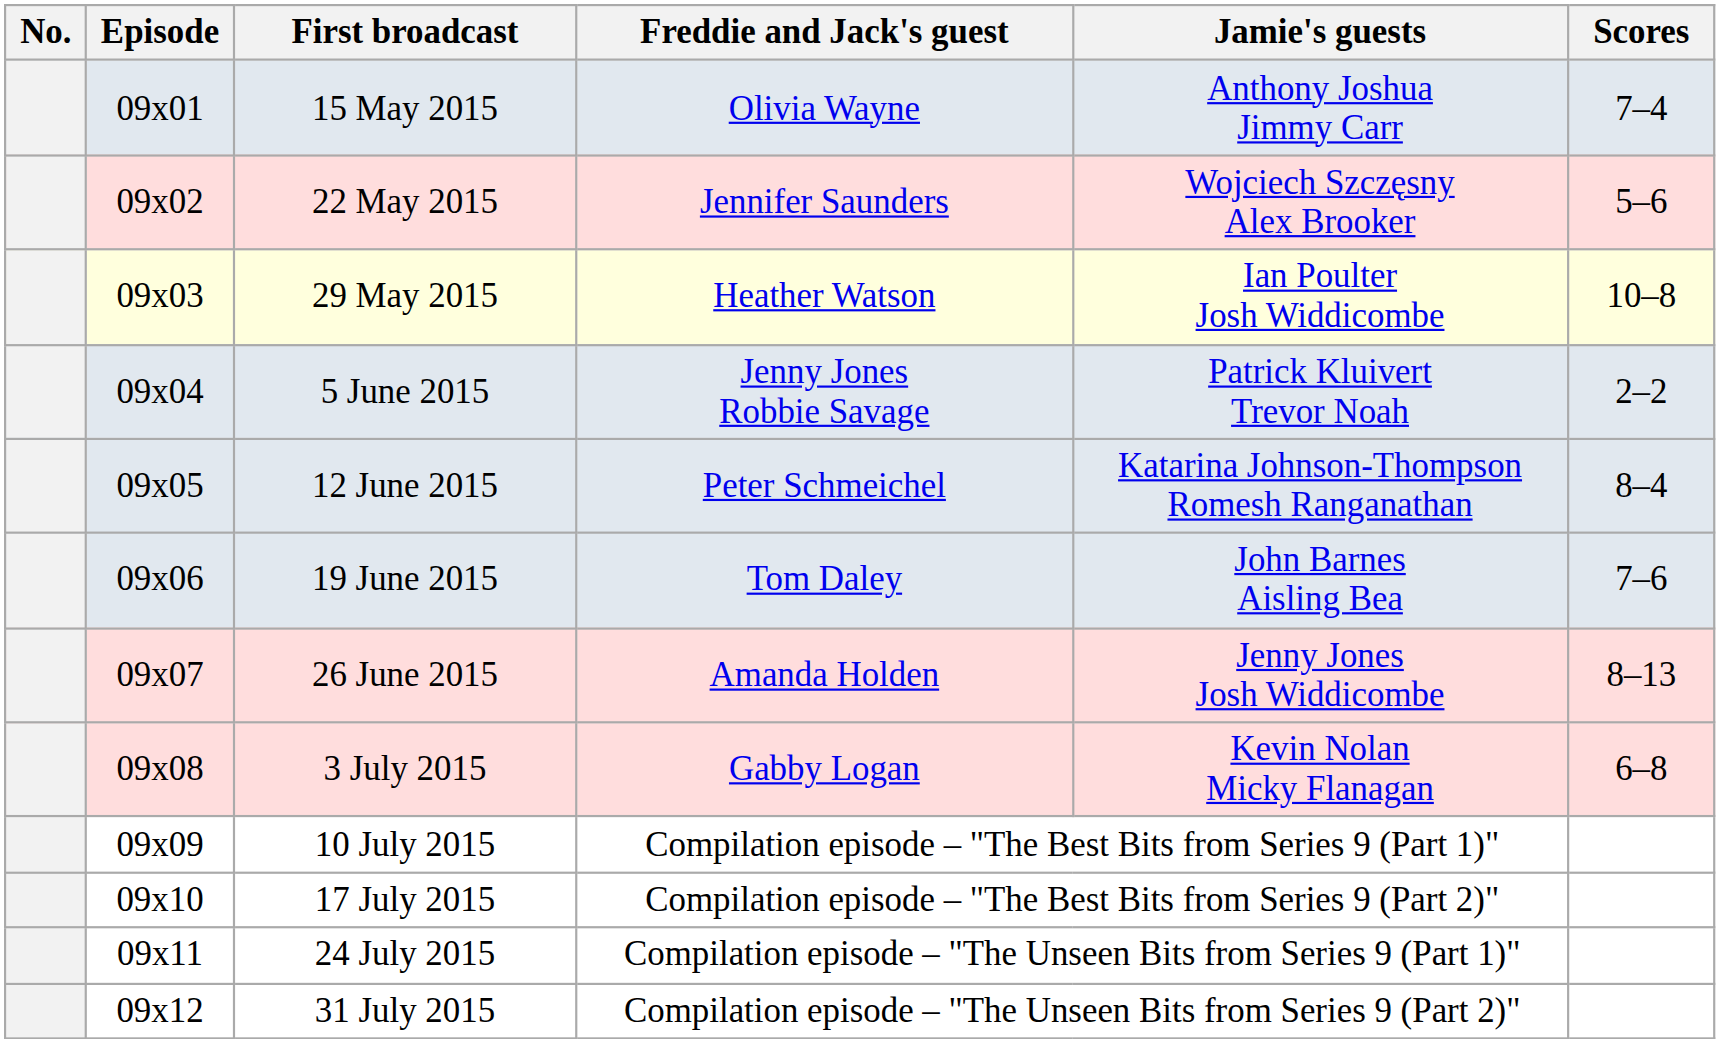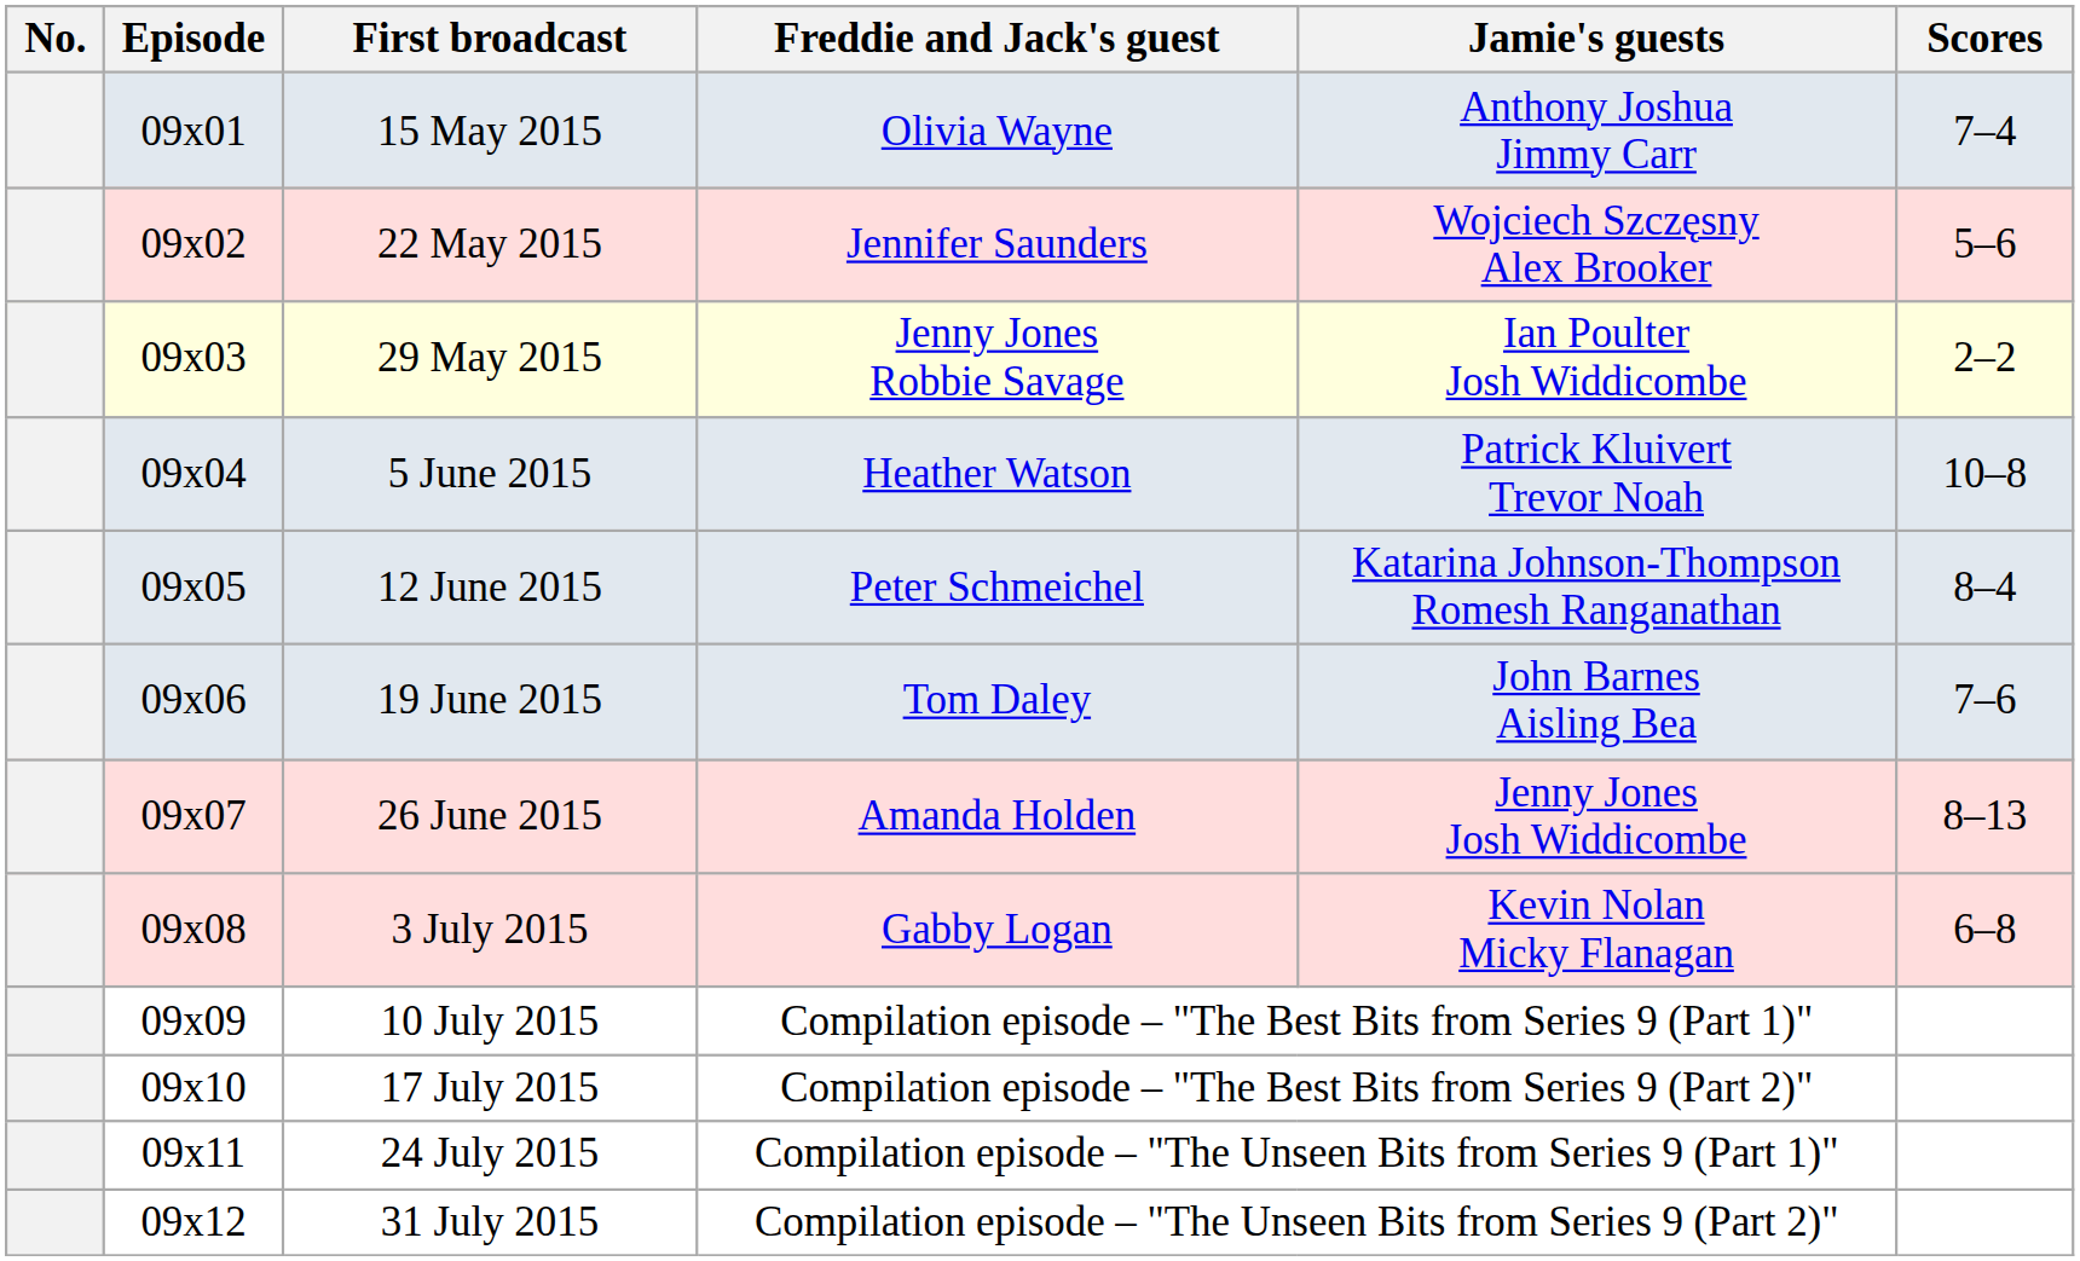29 May 2015 | Freddie and Jack's guest: Heather Watson -> Jenny Jones Robbie Savage
29 May 2015 | Scores: 10–8 -> 2–2
5 June 2015 | Freddie and Jack's guest: Jenny Jones Robbie Savage -> Heather Watson
5 June 2015 | Scores: 2–2 -> 10–8
